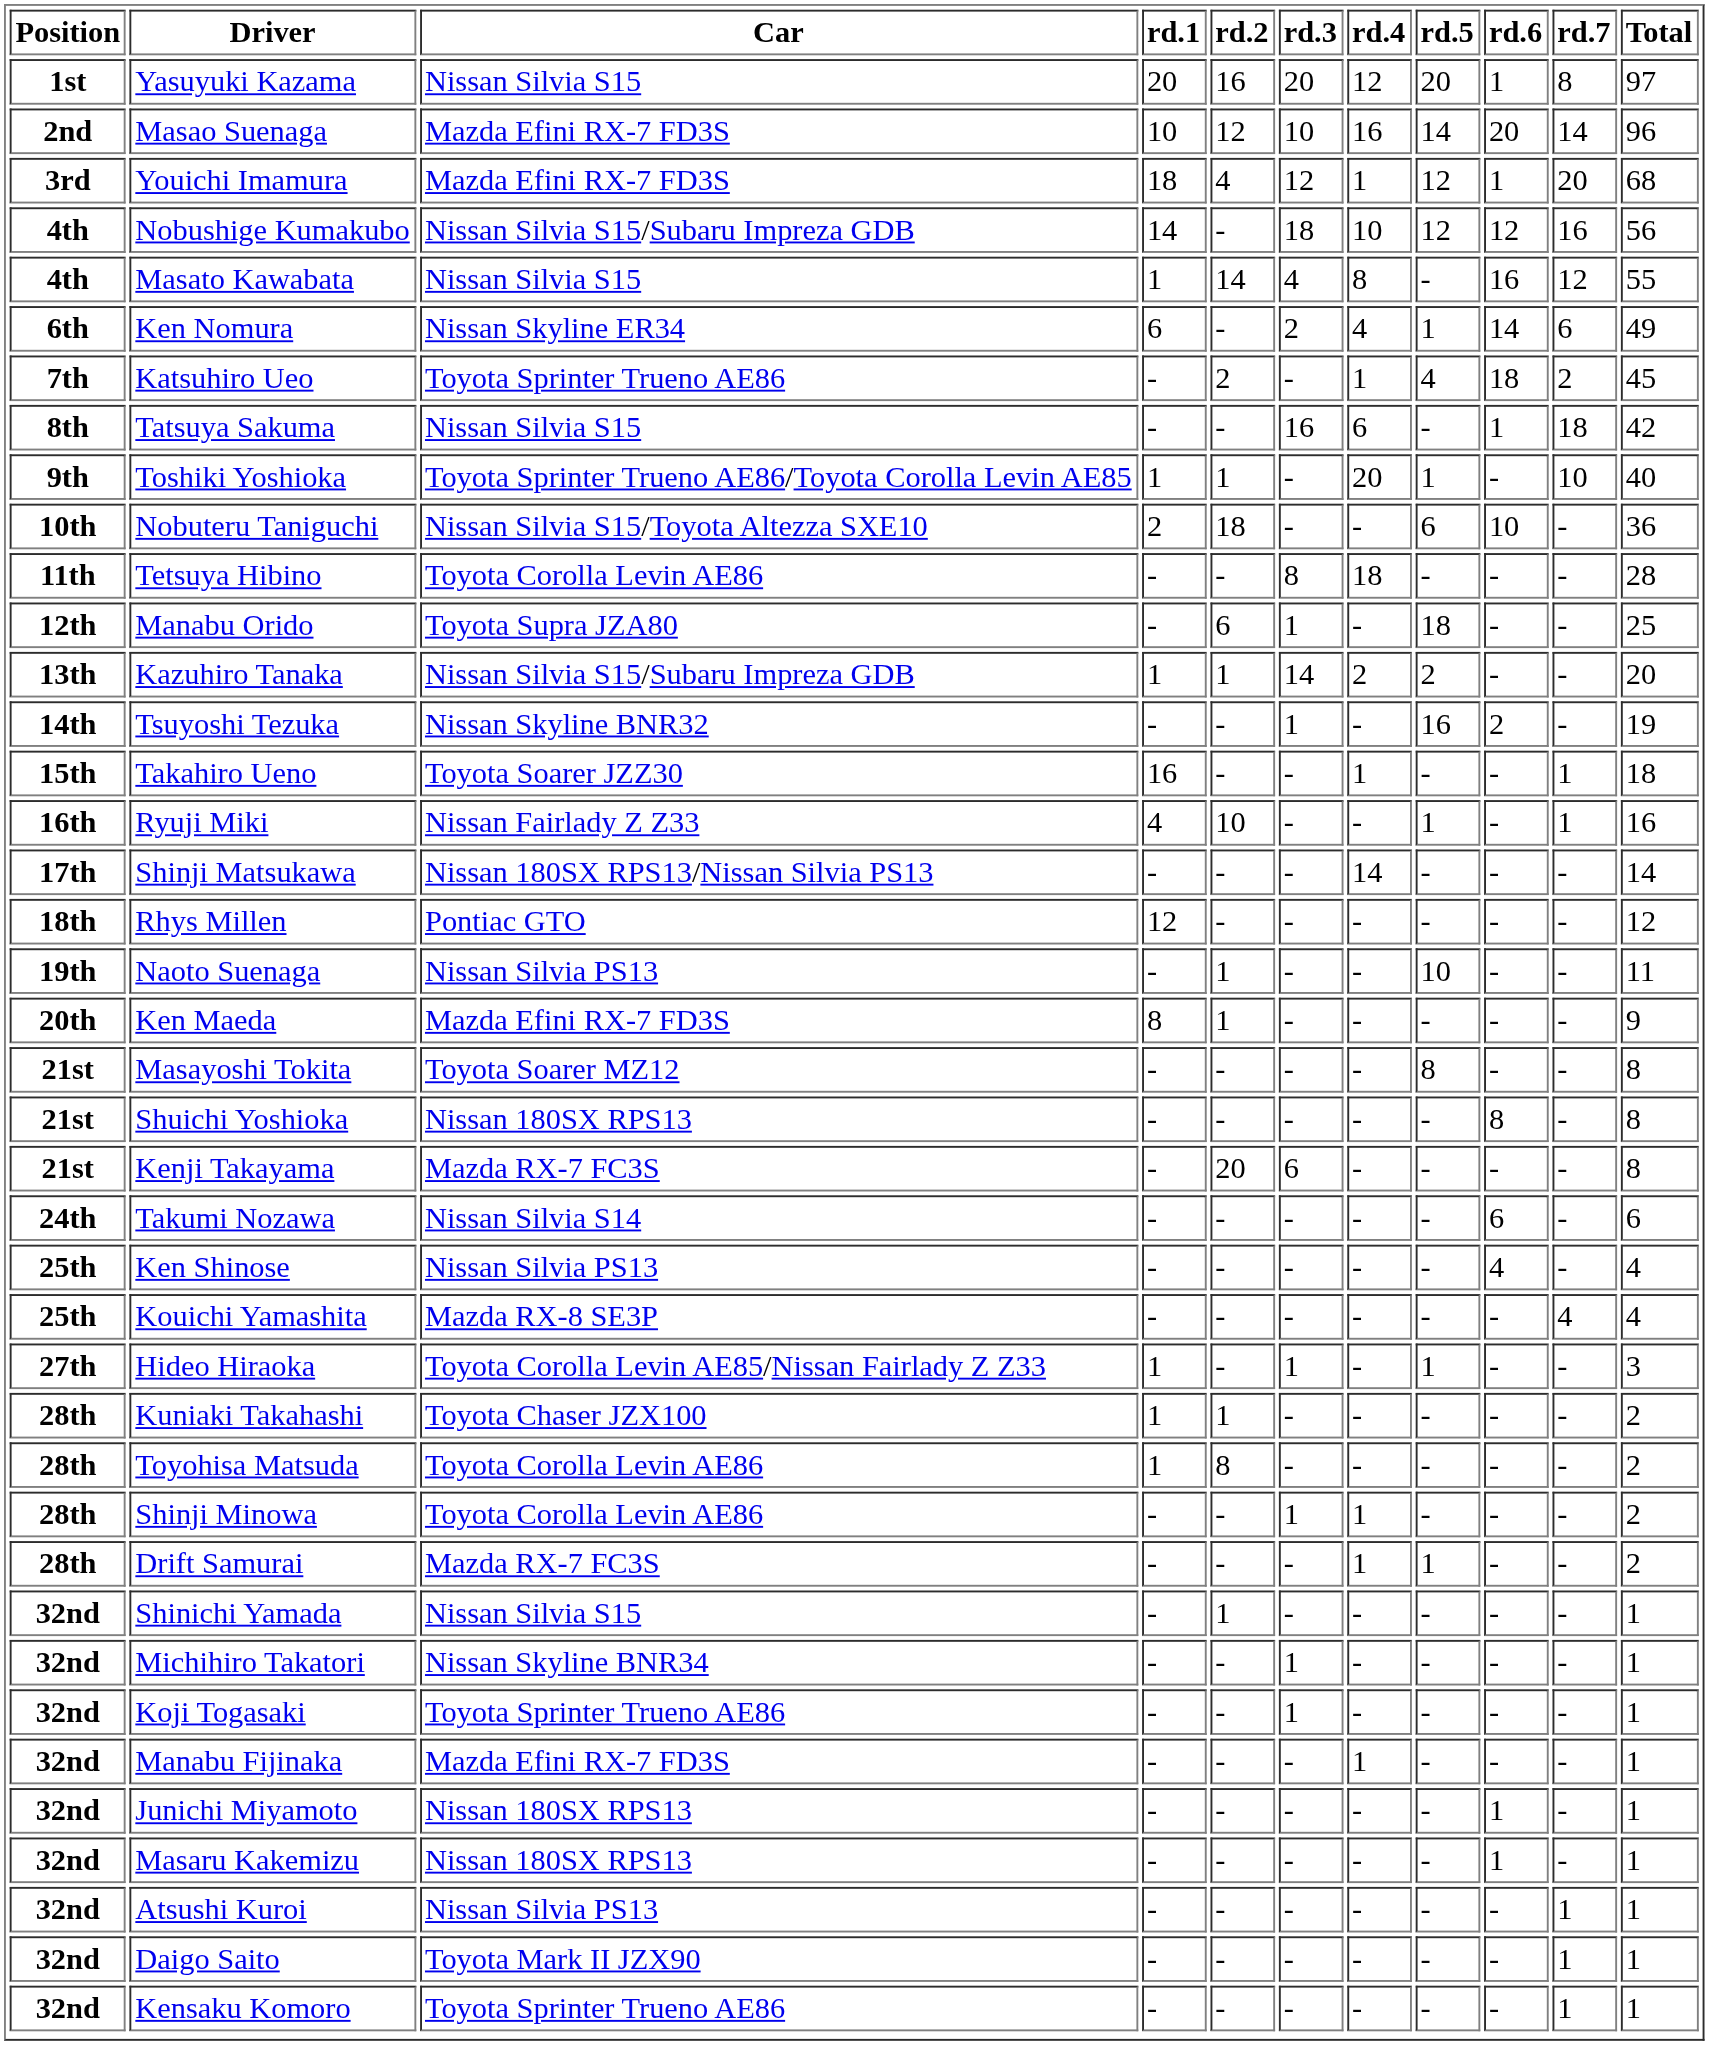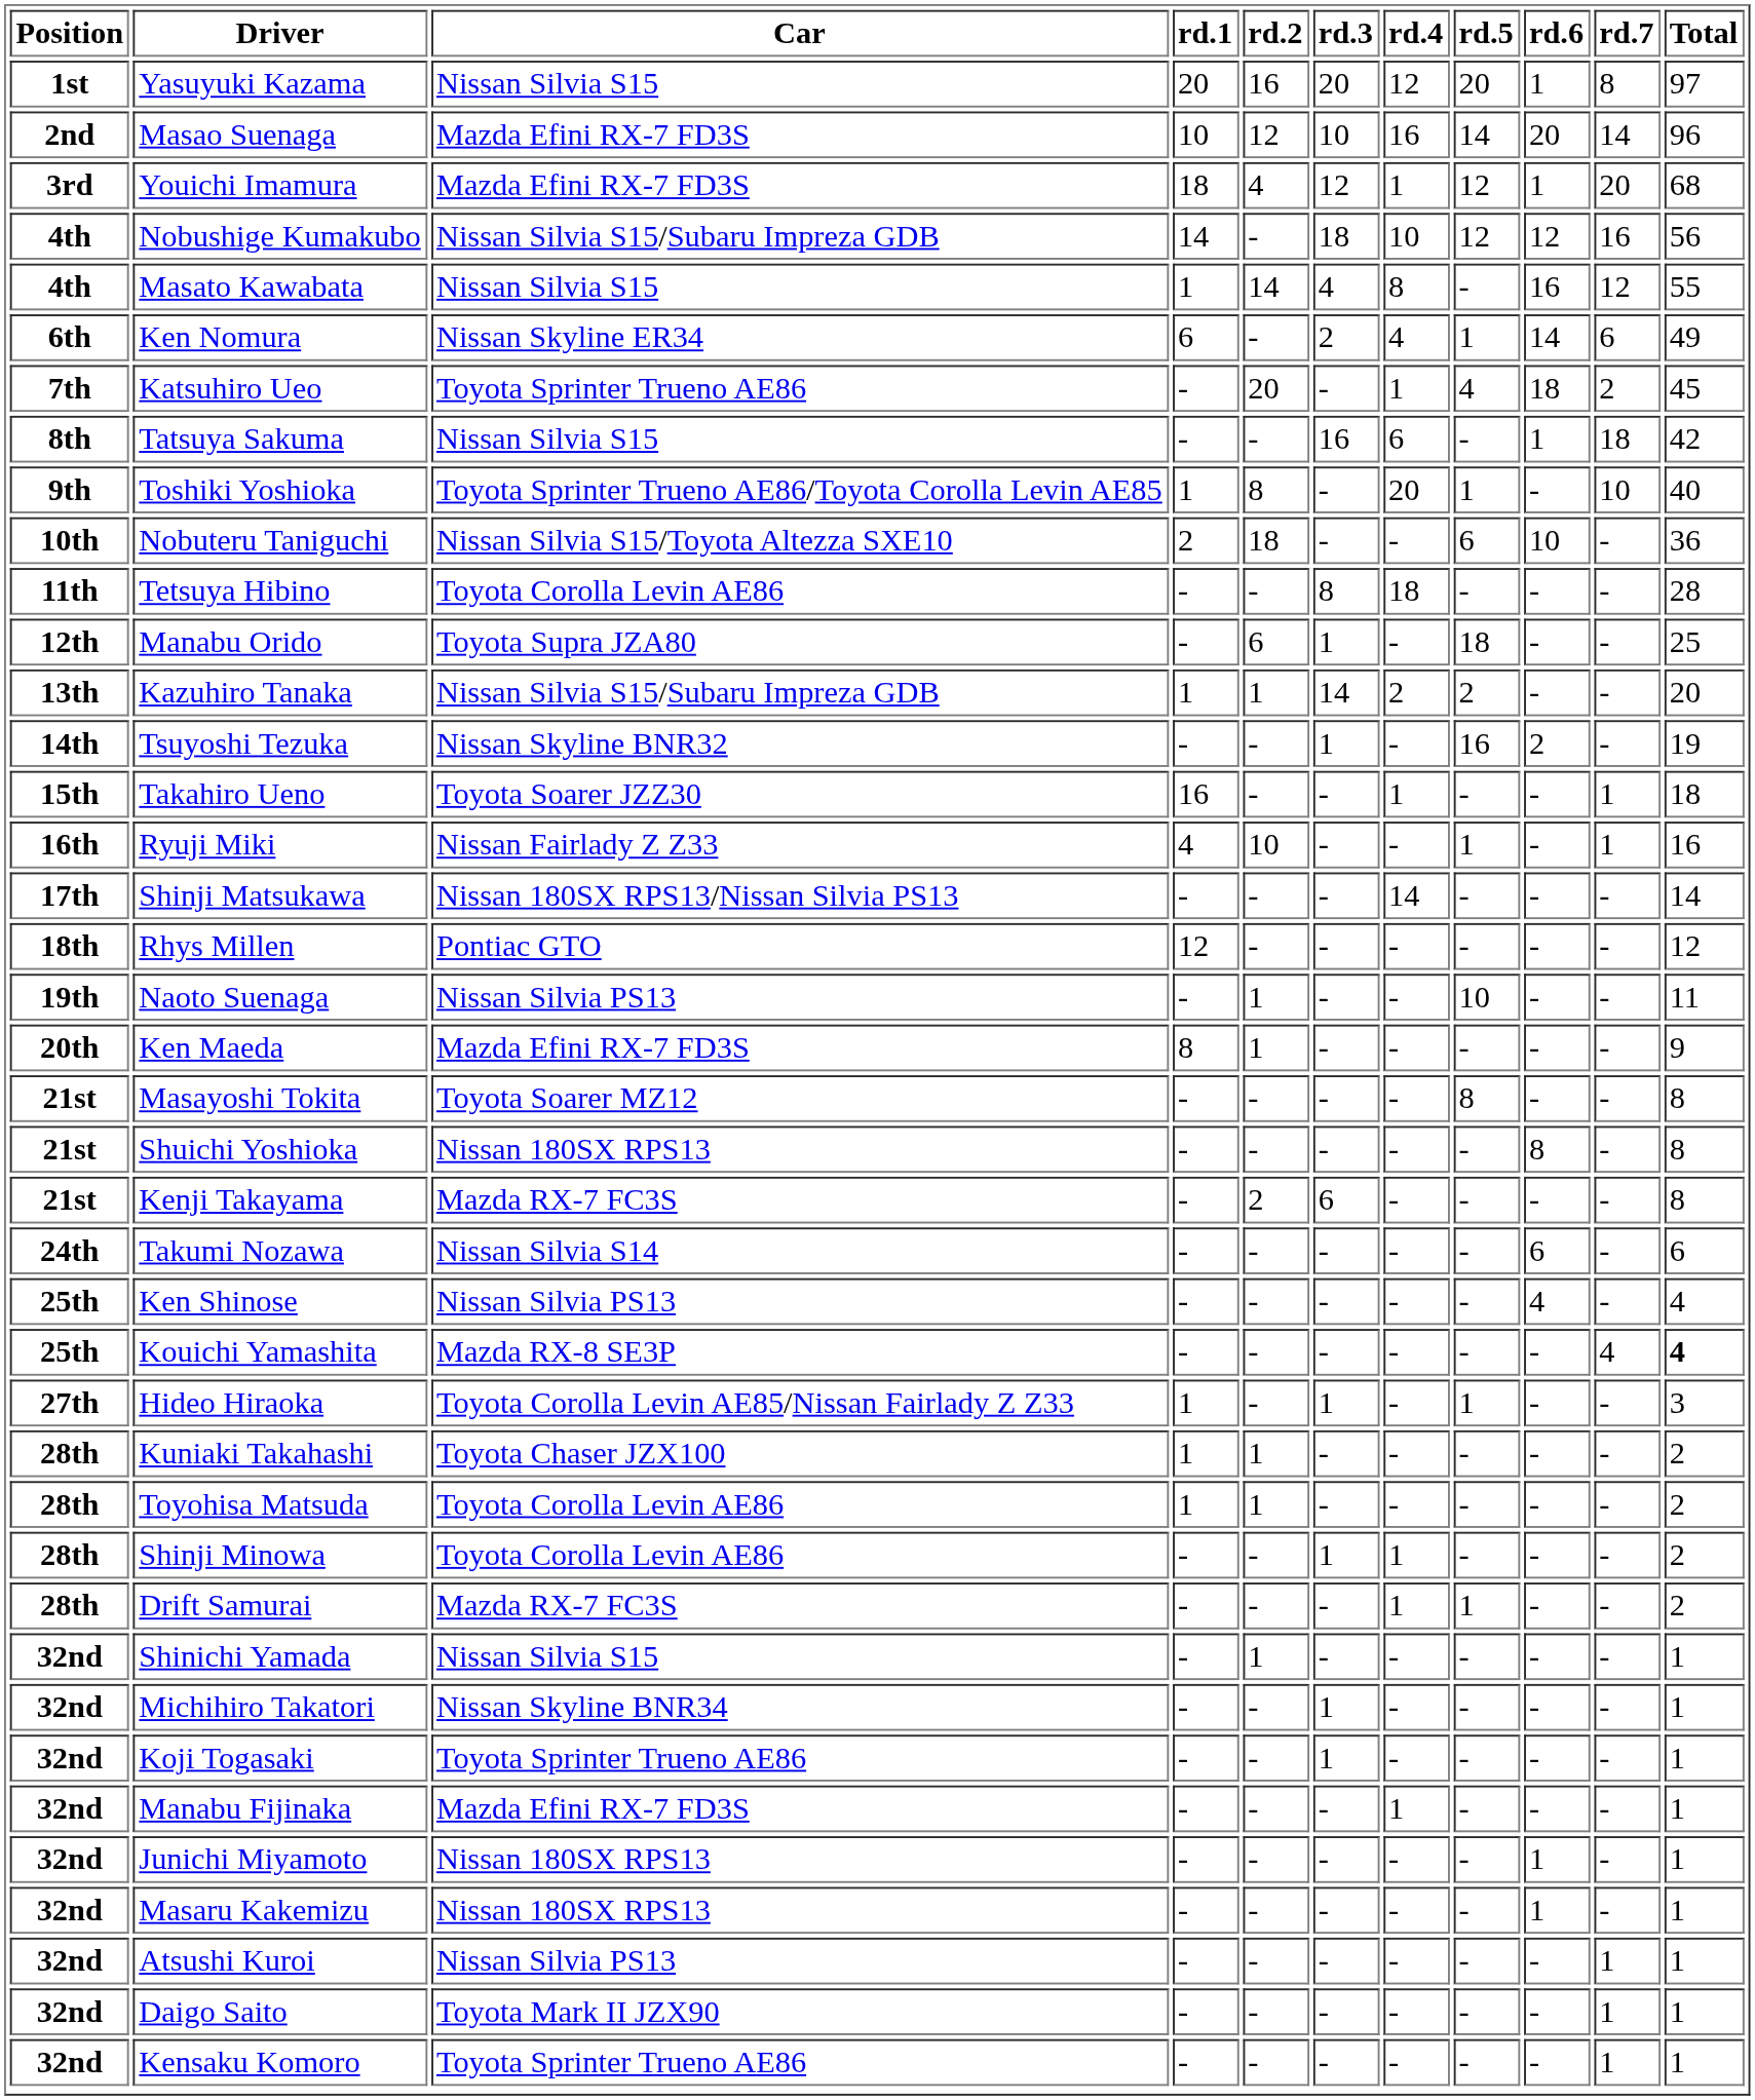Katsuhiro Ueo | rd.2: 2 -> 20
Toshiki Yoshioka | rd.2: 1 -> 8
Kenji Takayama | rd.2: 20 -> 2
Kouichi Yamashita | Total: normal -> bold
Toyohisa Matsuda | rd.2: 8 -> 1
